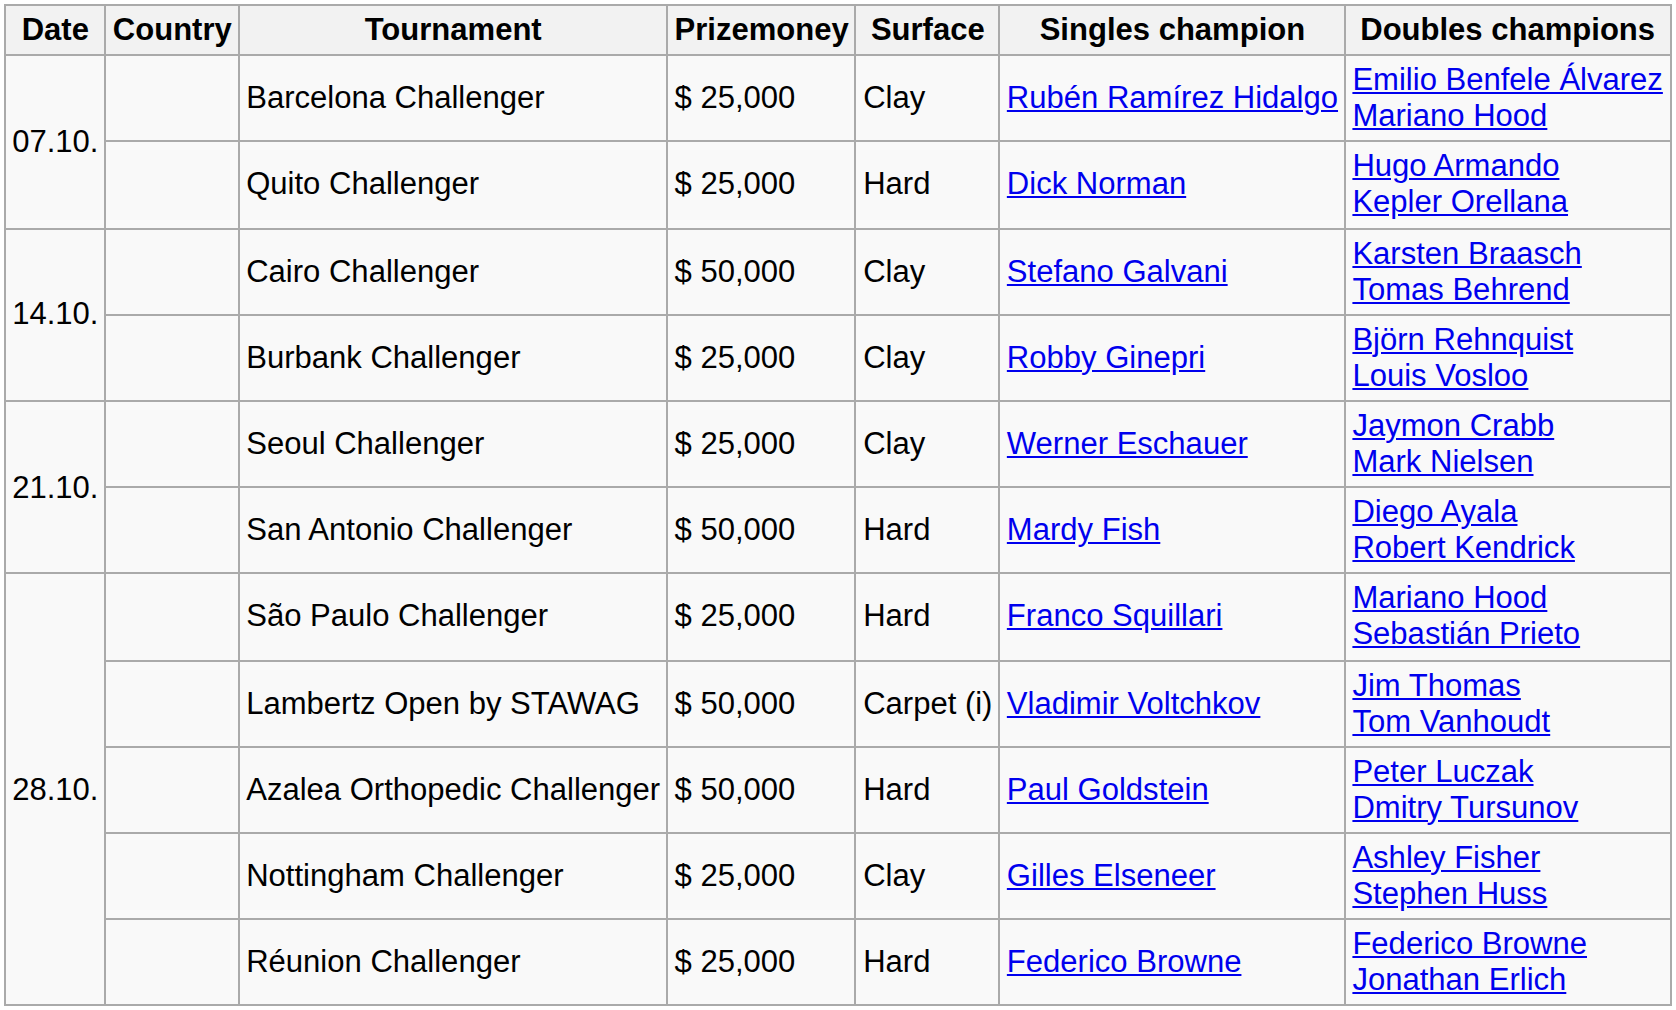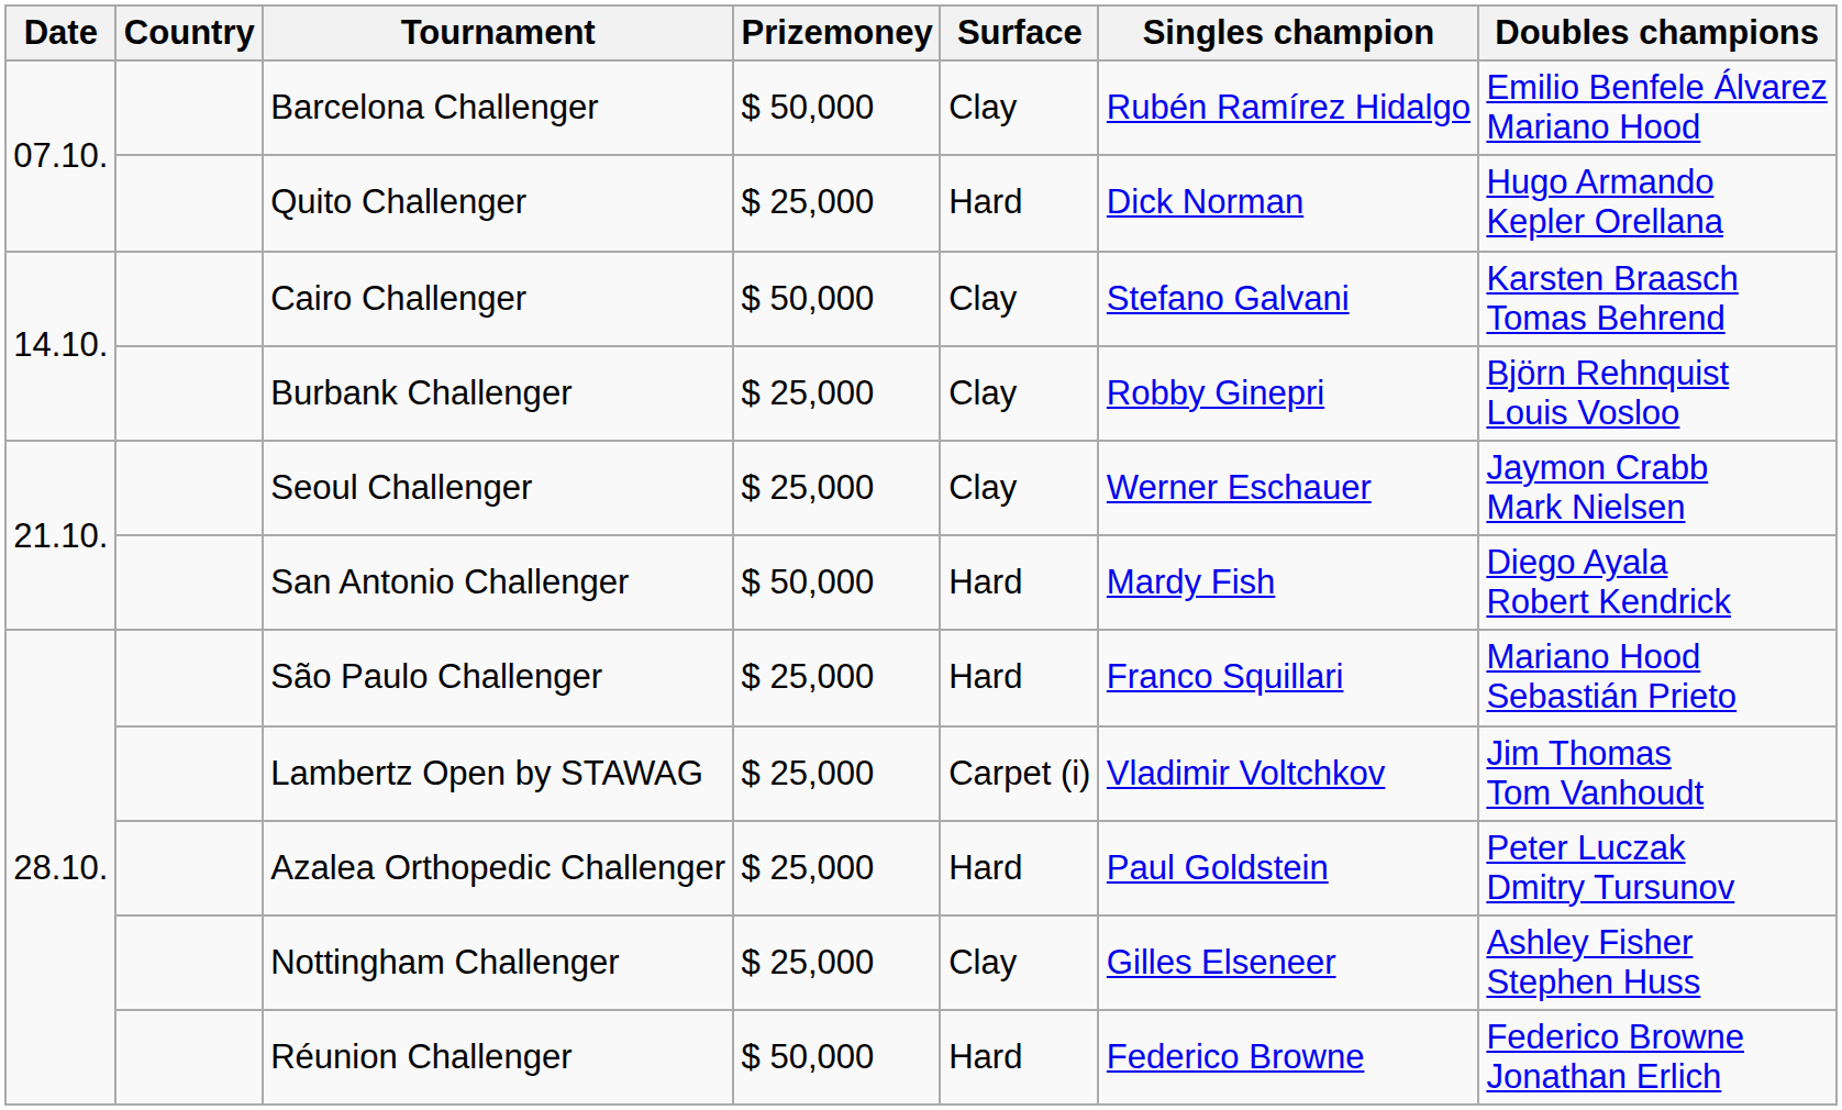Barcelona Challenger | Prizemoney: $ 25,000 -> $ 50,000
Lambertz Open by STAWAG | Prizemoney: $ 50,000 -> $ 25,000
Azalea Orthopedic Challenger | Prizemoney: $ 50,000 -> $ 25,000
Réunion Challenger | Prizemoney: $ 25,000 -> $ 50,000
